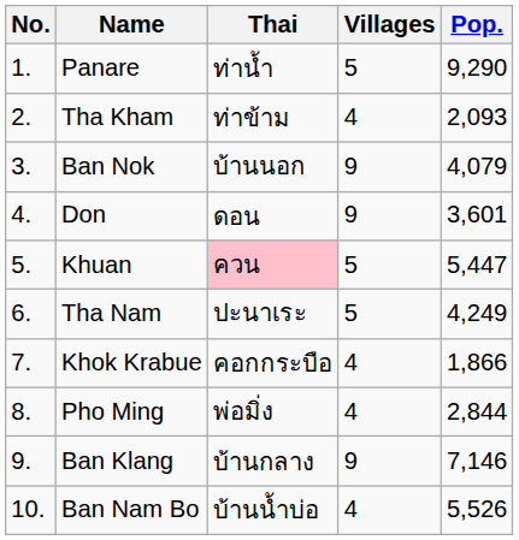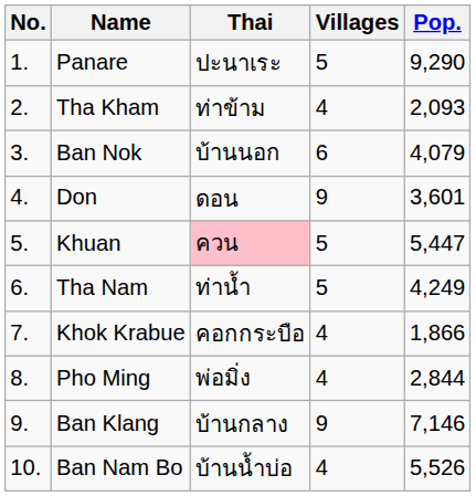Panare | Thai: ท่าน้ำ -> ปะนาเระ
Ban Nok | Villages: 9 -> 6
Tha Nam | Thai: ปะนาเระ -> ท่าน้ำ
